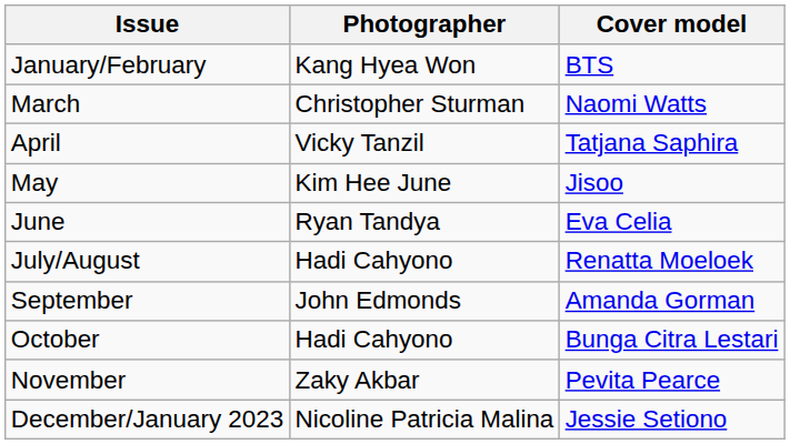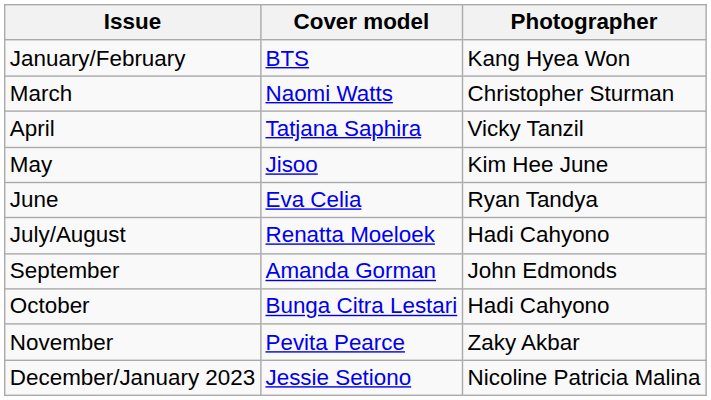columns swapped: Cover model <-> Photographer
